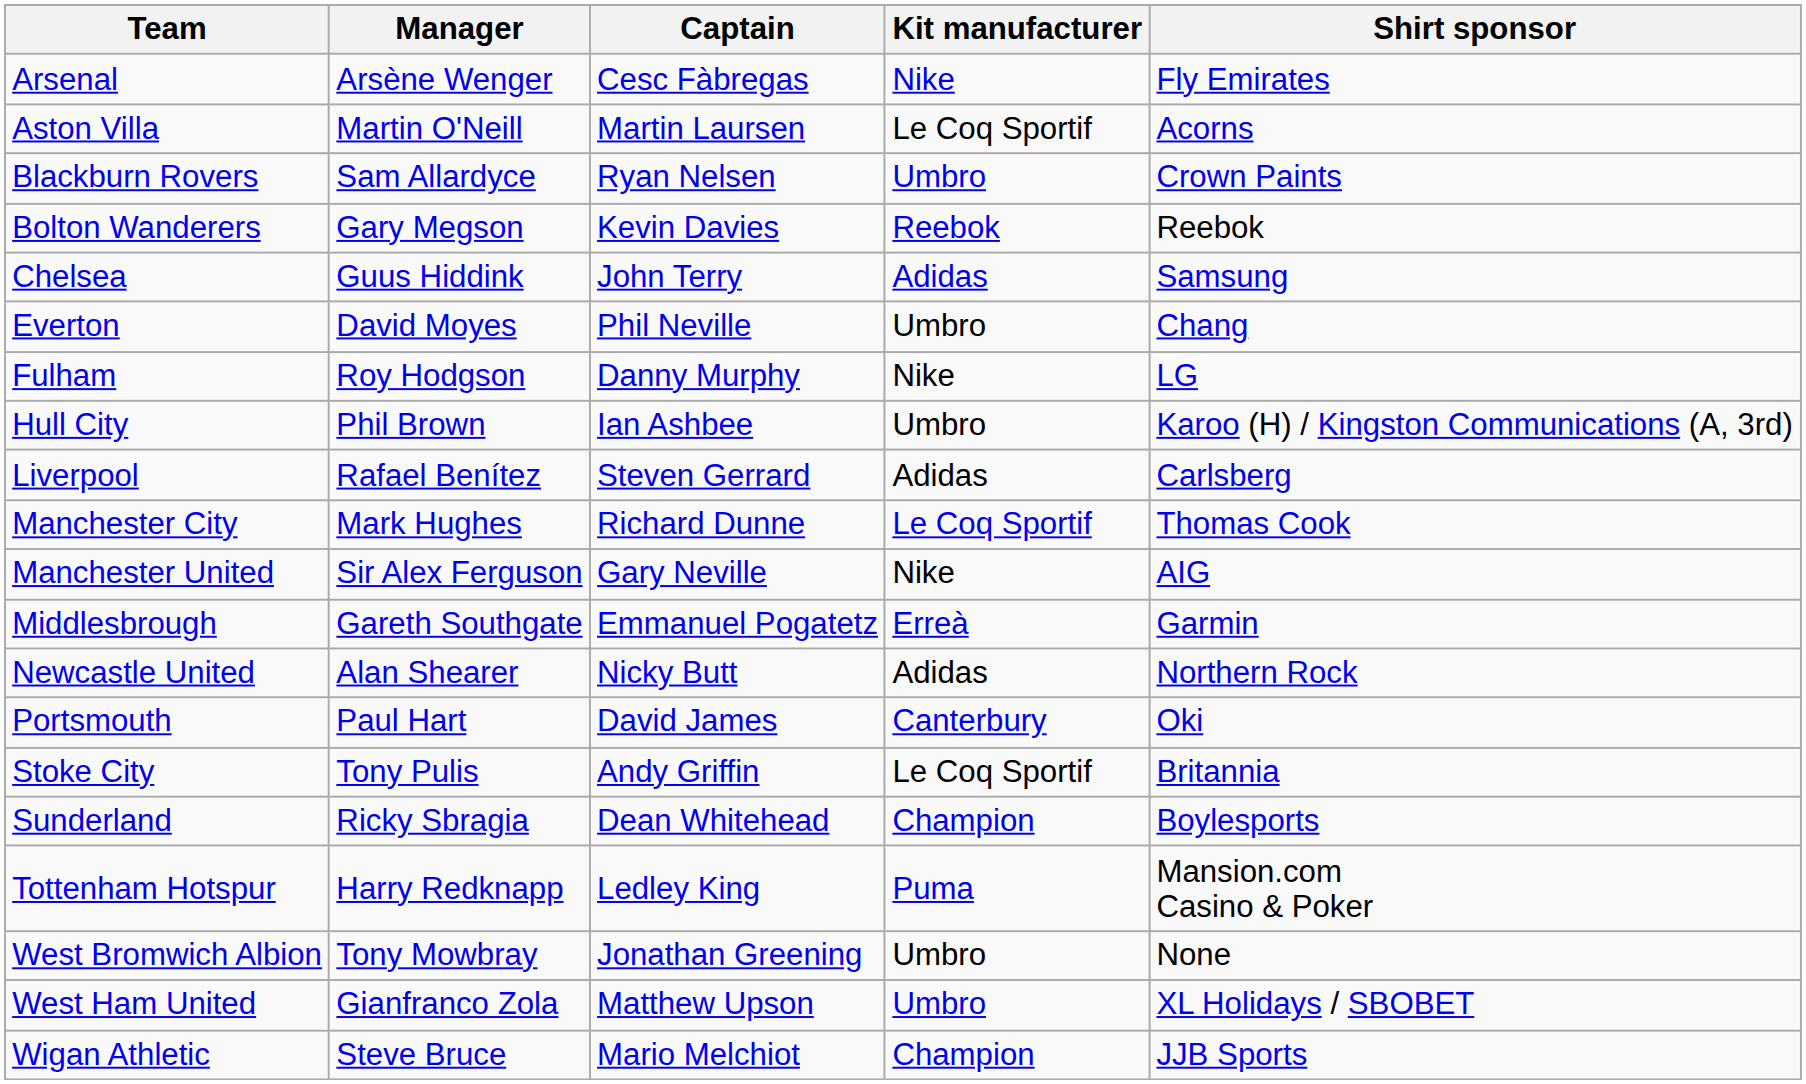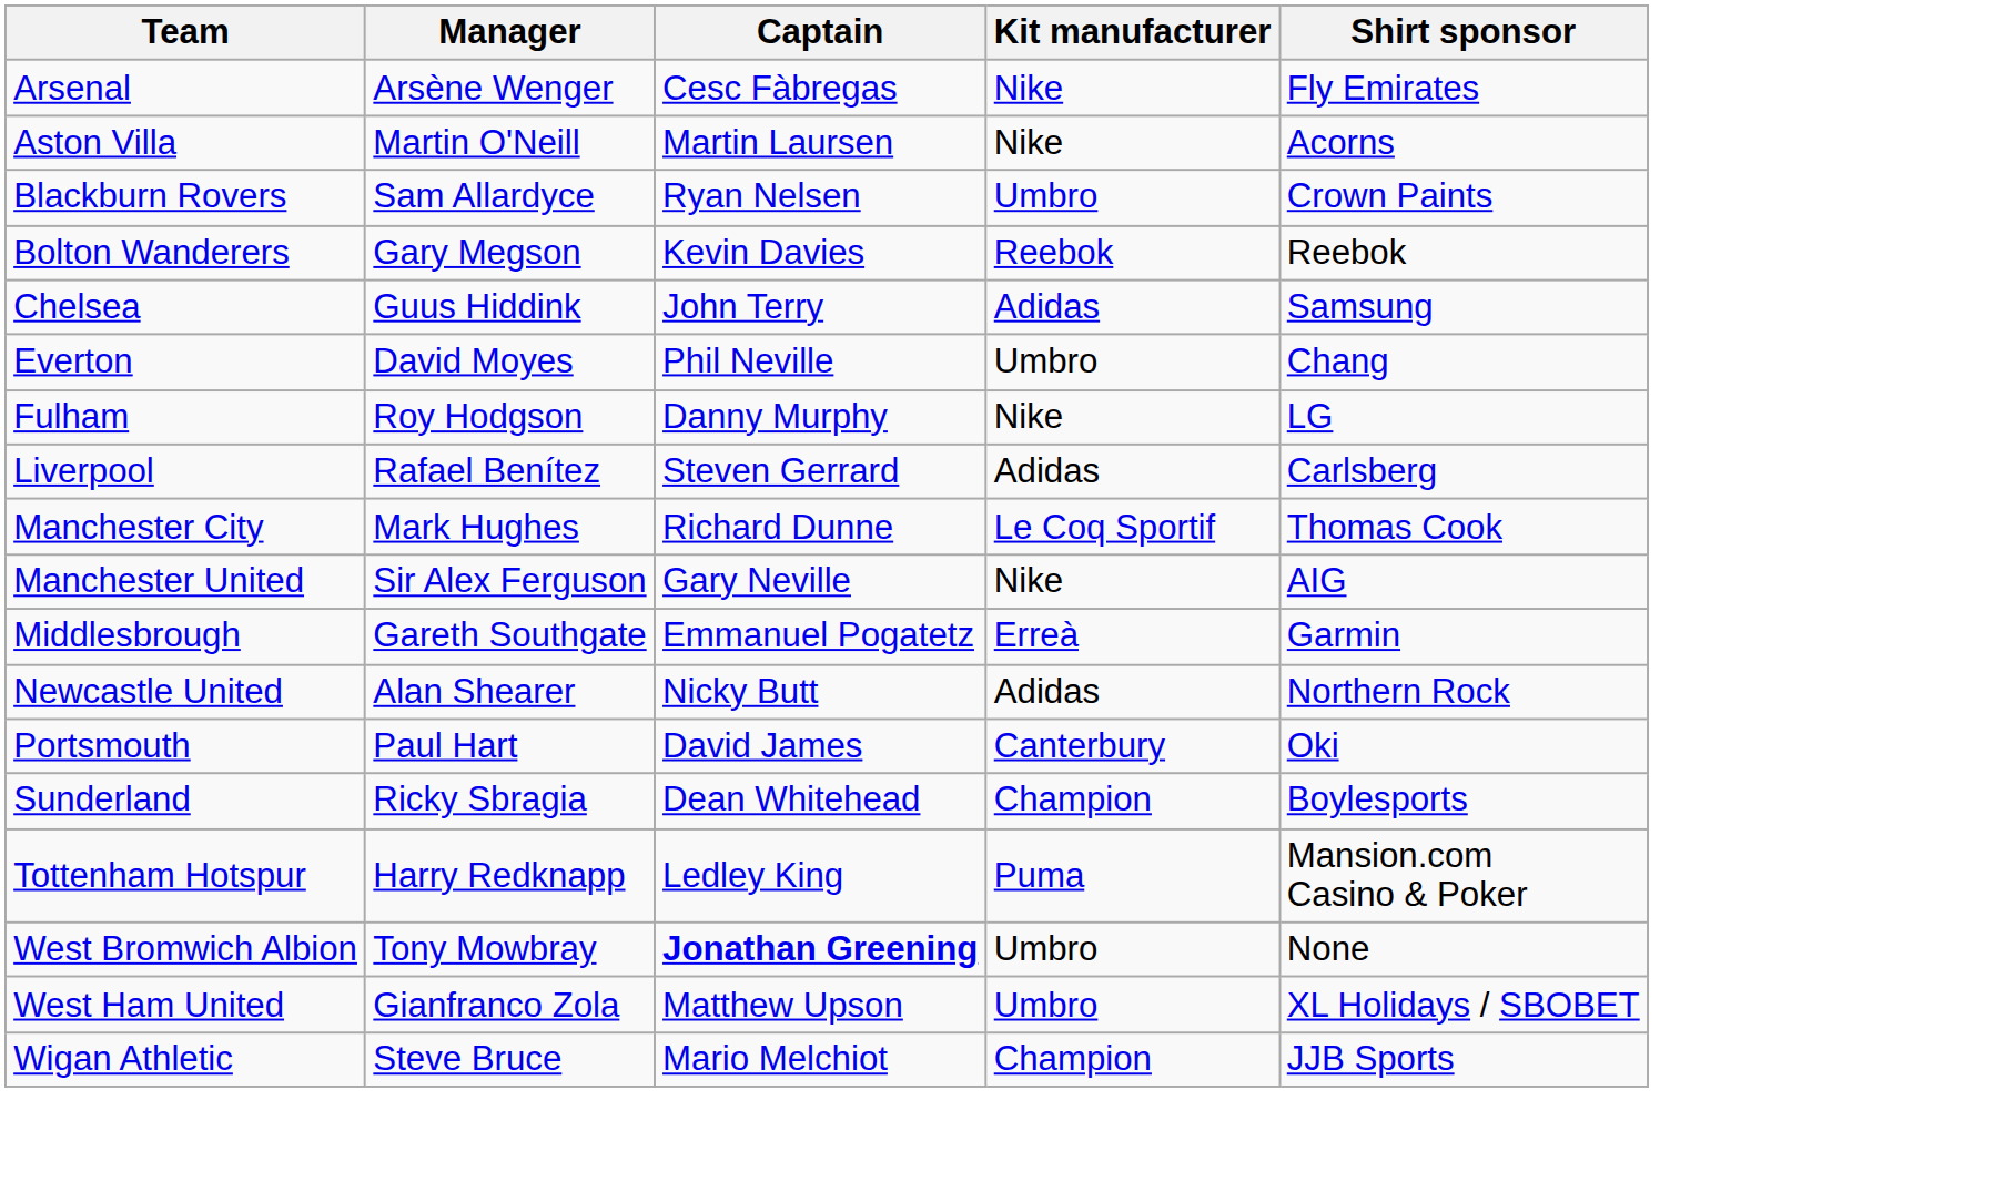Aston Villa | Kit manufacturer: Le Coq Sportif -> Nike
- row: Hull City | Phil Brown | Ian Ashbee | Umbro | Karoo (H) / Kingston Communications (A, 3rd)
- row: Stoke City | Tony Pulis | Andy Griffin | Le Coq Sportif | Britannia
West Bromwich Albion | Captain: normal -> bold
